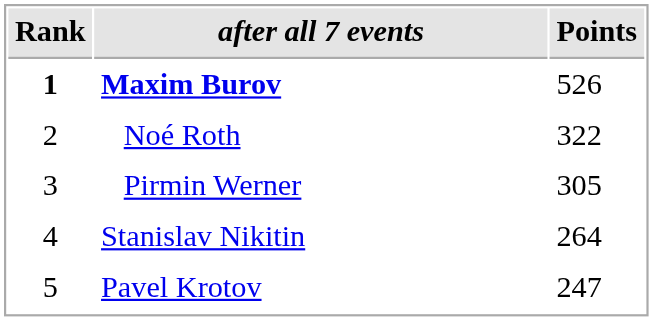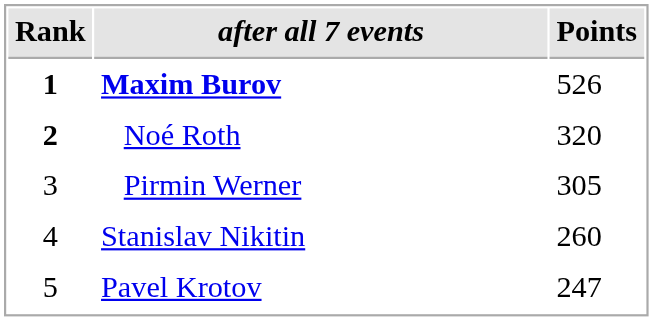Noé Roth | Rank: normal -> bold
Noé Roth | Points: 322 -> 320
Stanislav Nikitin | Points: 264 -> 260
